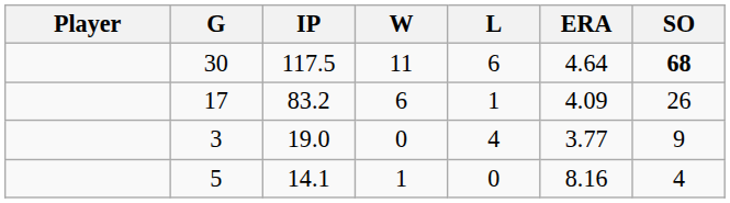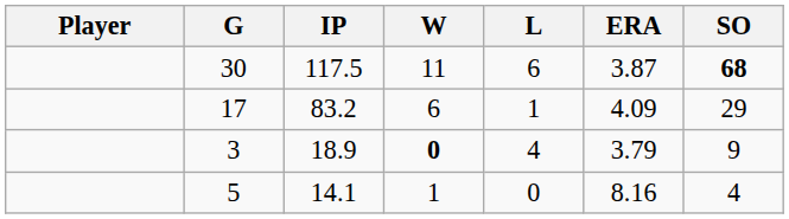30 | ERA: 4.64 -> 3.87
17 | SO: 26 -> 29
3 | IP: 19.0 -> 18.9
3 | W: normal -> bold
3 | ERA: 3.77 -> 3.79
